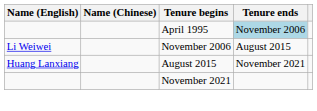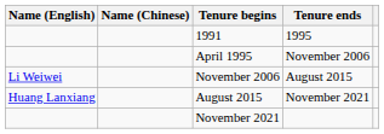+ row: 1991 | 1995
April 1995 | Tenure ends: lightblue background -> no background
